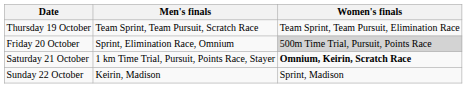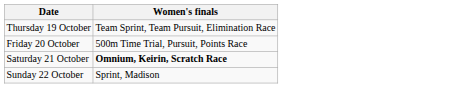- column: Men's finals | Team Sprint, Team Pursuit, Scratch Race | Sprint, Elimination Race, Omnium | 1 km Time Trial, Pursuit, Points Race, Stayer | Keirin, Madison
Friday 20 October | Women's finals: lightgrey background -> no background
